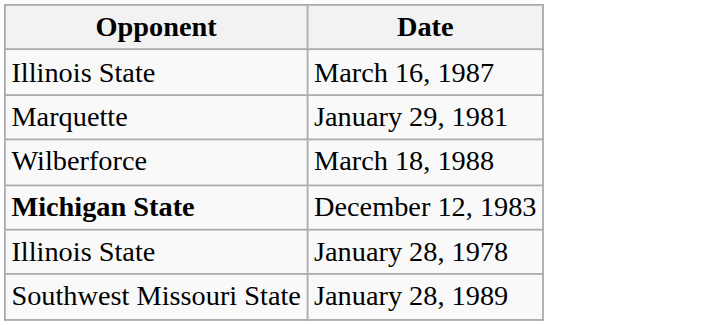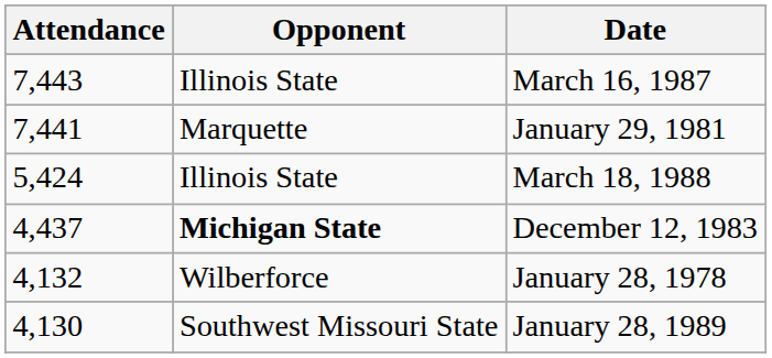+ column: Attendance | 7,443 | 7,441 | 5,424 | 4,437 | 4,132 | 4,130
March 18, 1988 | Opponent: Wilberforce -> Illinois State
January 28, 1978 | Opponent: Illinois State -> Wilberforce
